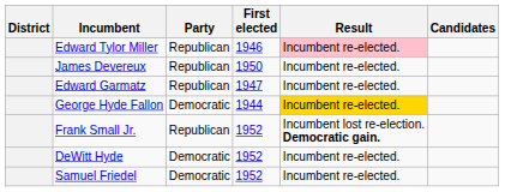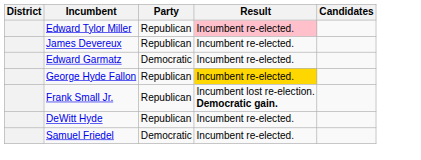- column: First elected | 1946 | 1950 | 1947 | 1944 | 1952 | 1952 | 1952
Edward Garmatz | Party: Republican -> Democratic
George Hyde Fallon | Party: Democratic -> Republican
DeWitt Hyde | Party: Democratic -> Republican
